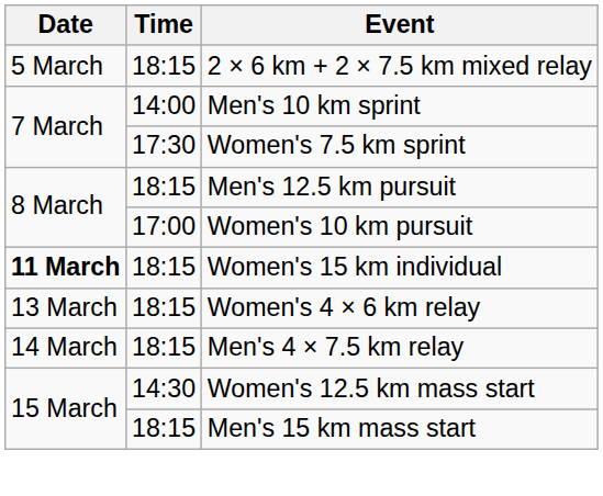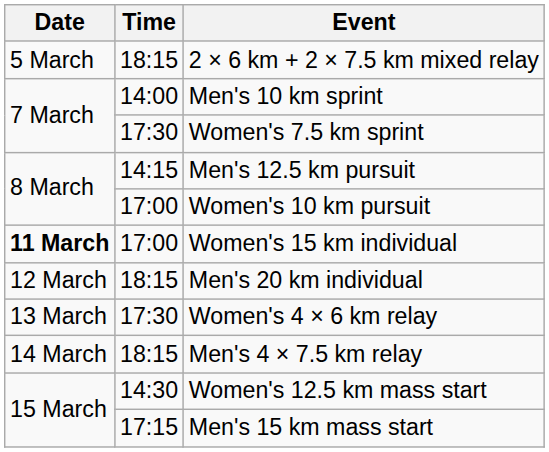Men's 12.5 km pursuit | Time: 18:15 -> 14:15
Women's 15 km individual | Time: 18:15 -> 17:00
+ row: 12 March | 18:15 | Men's 20 km individual
Women's 4 × 6 km relay | Time: 18:15 -> 17:30
Men's 15 km mass start | Time: 18:15 -> 17:15
